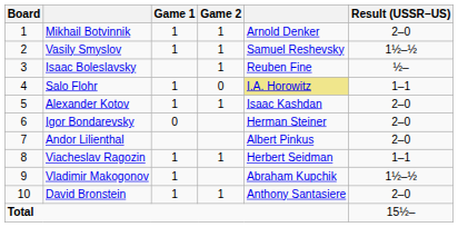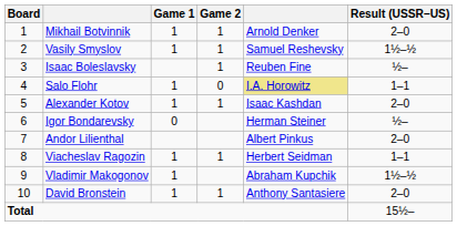Igor Bondarevsky | Result (USSR–US): 2–0 -> ½–
